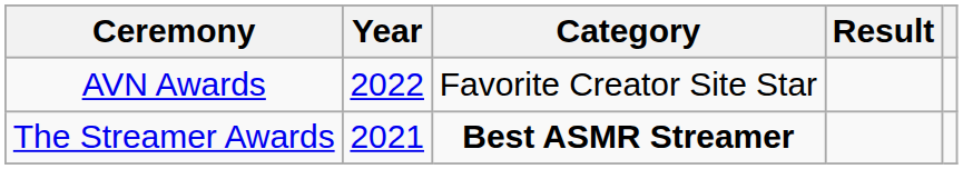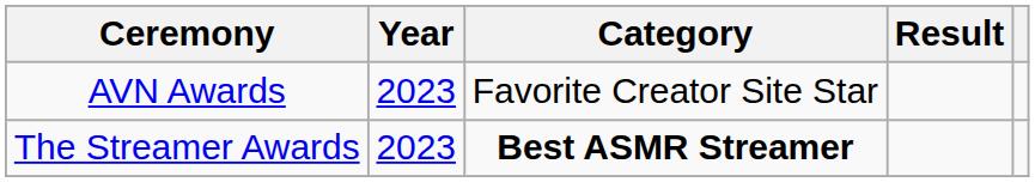AVN Awards | Year: 2022 -> 2023
The Streamer Awards | Year: 2021 -> 2023
